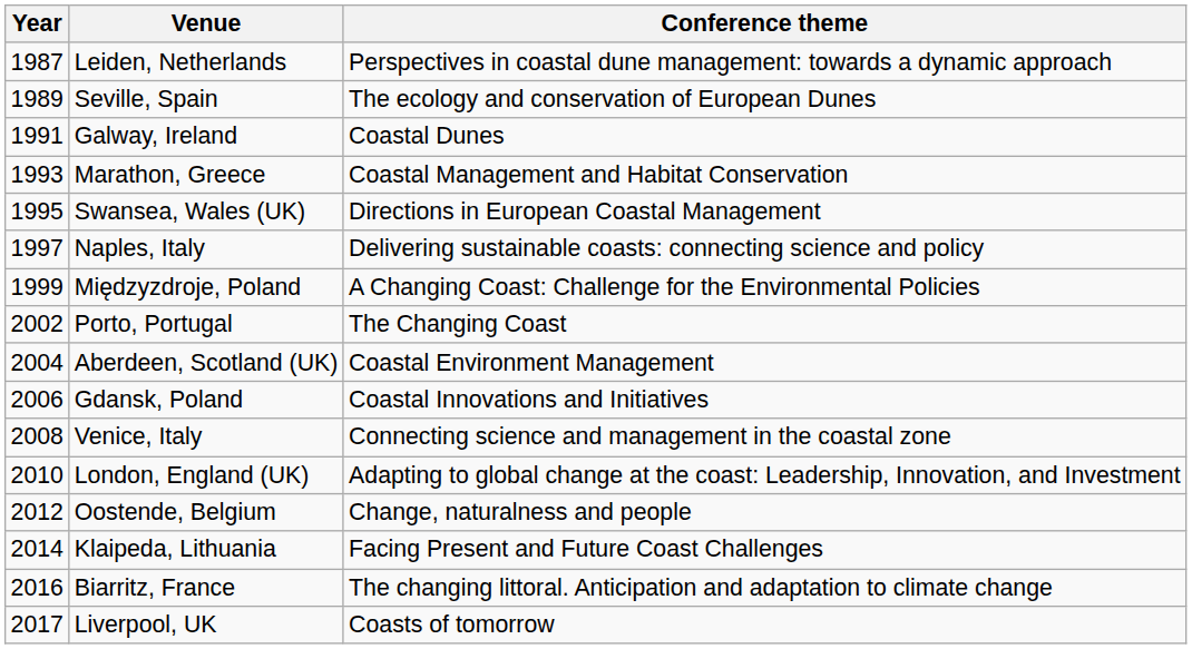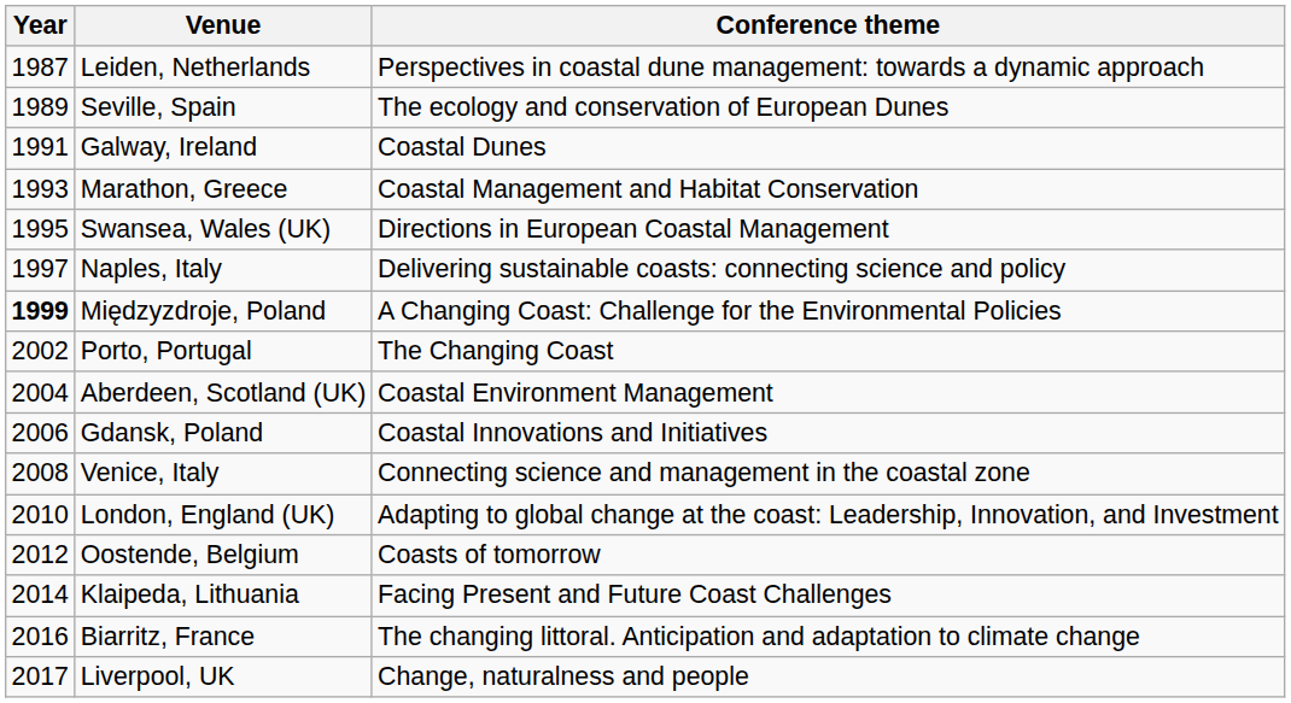Międzyzdroje, Poland | Year: normal -> bold
Oostende, Belgium | Conference theme: Change, naturalness and people -> Coasts of tomorrow
Liverpool, UK | Conference theme: Coasts of tomorrow -> Change, naturalness and people
